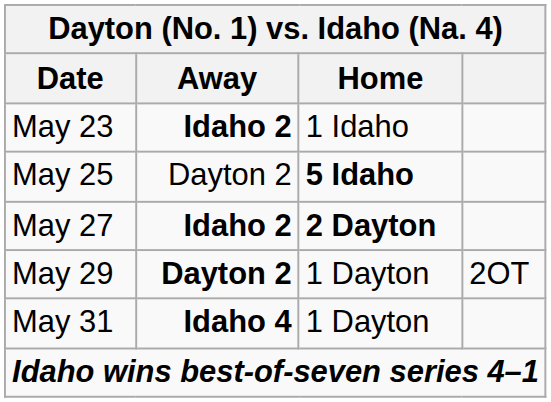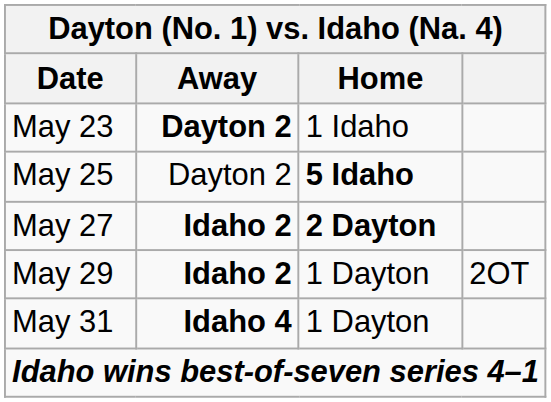May 23 | Away: Idaho 2 -> Dayton 2
May 29 | Away: Dayton 2 -> Idaho 2
